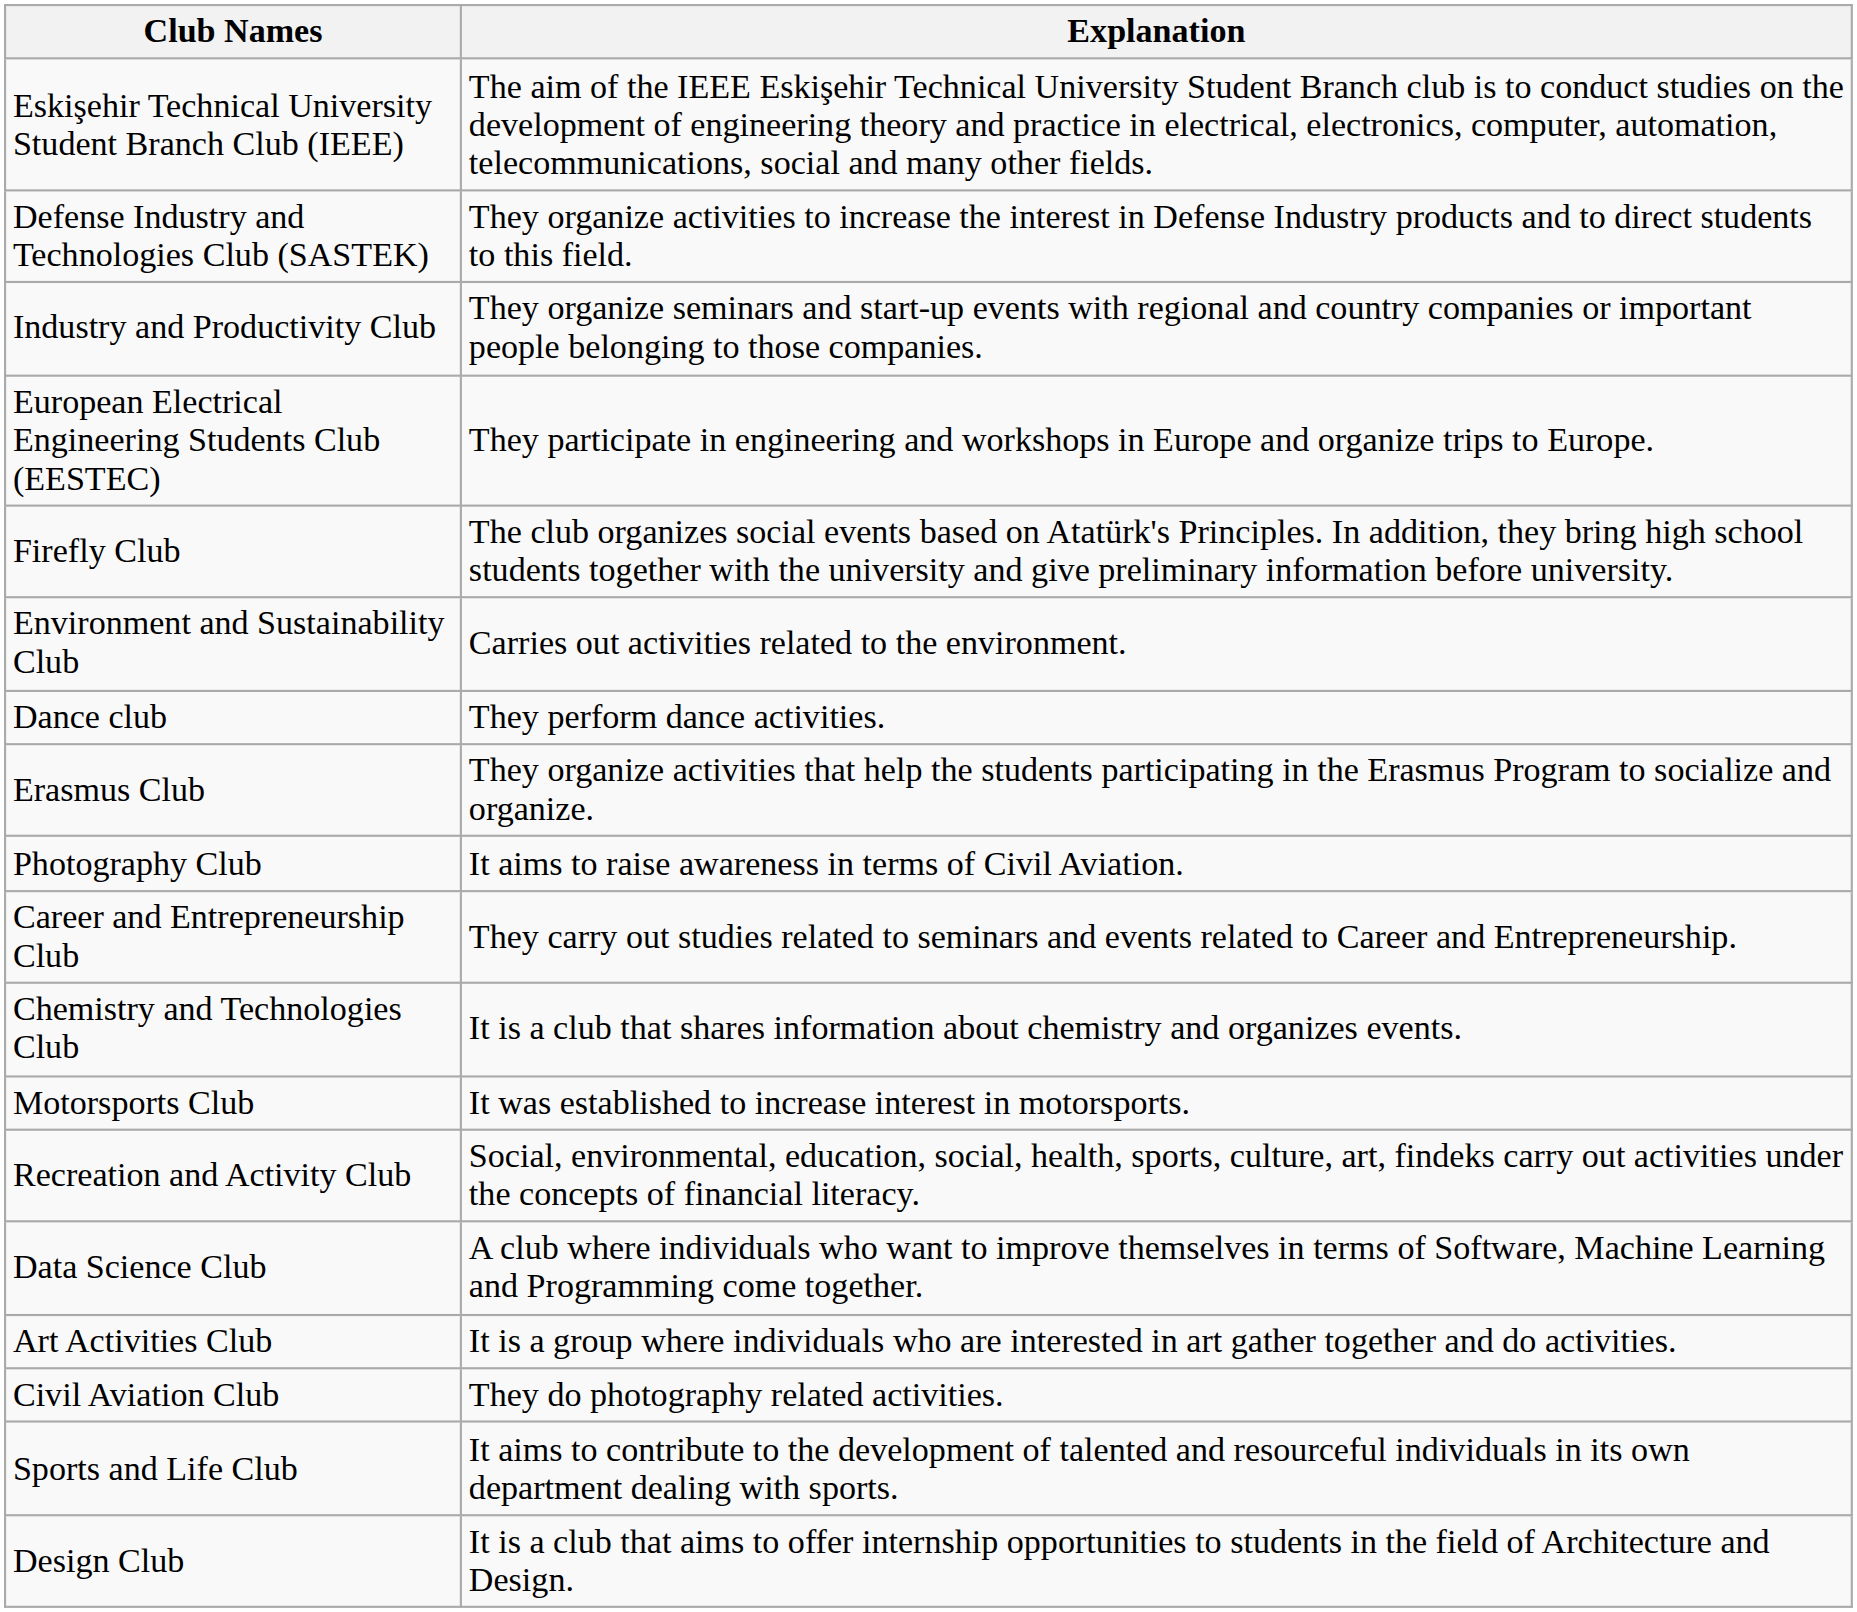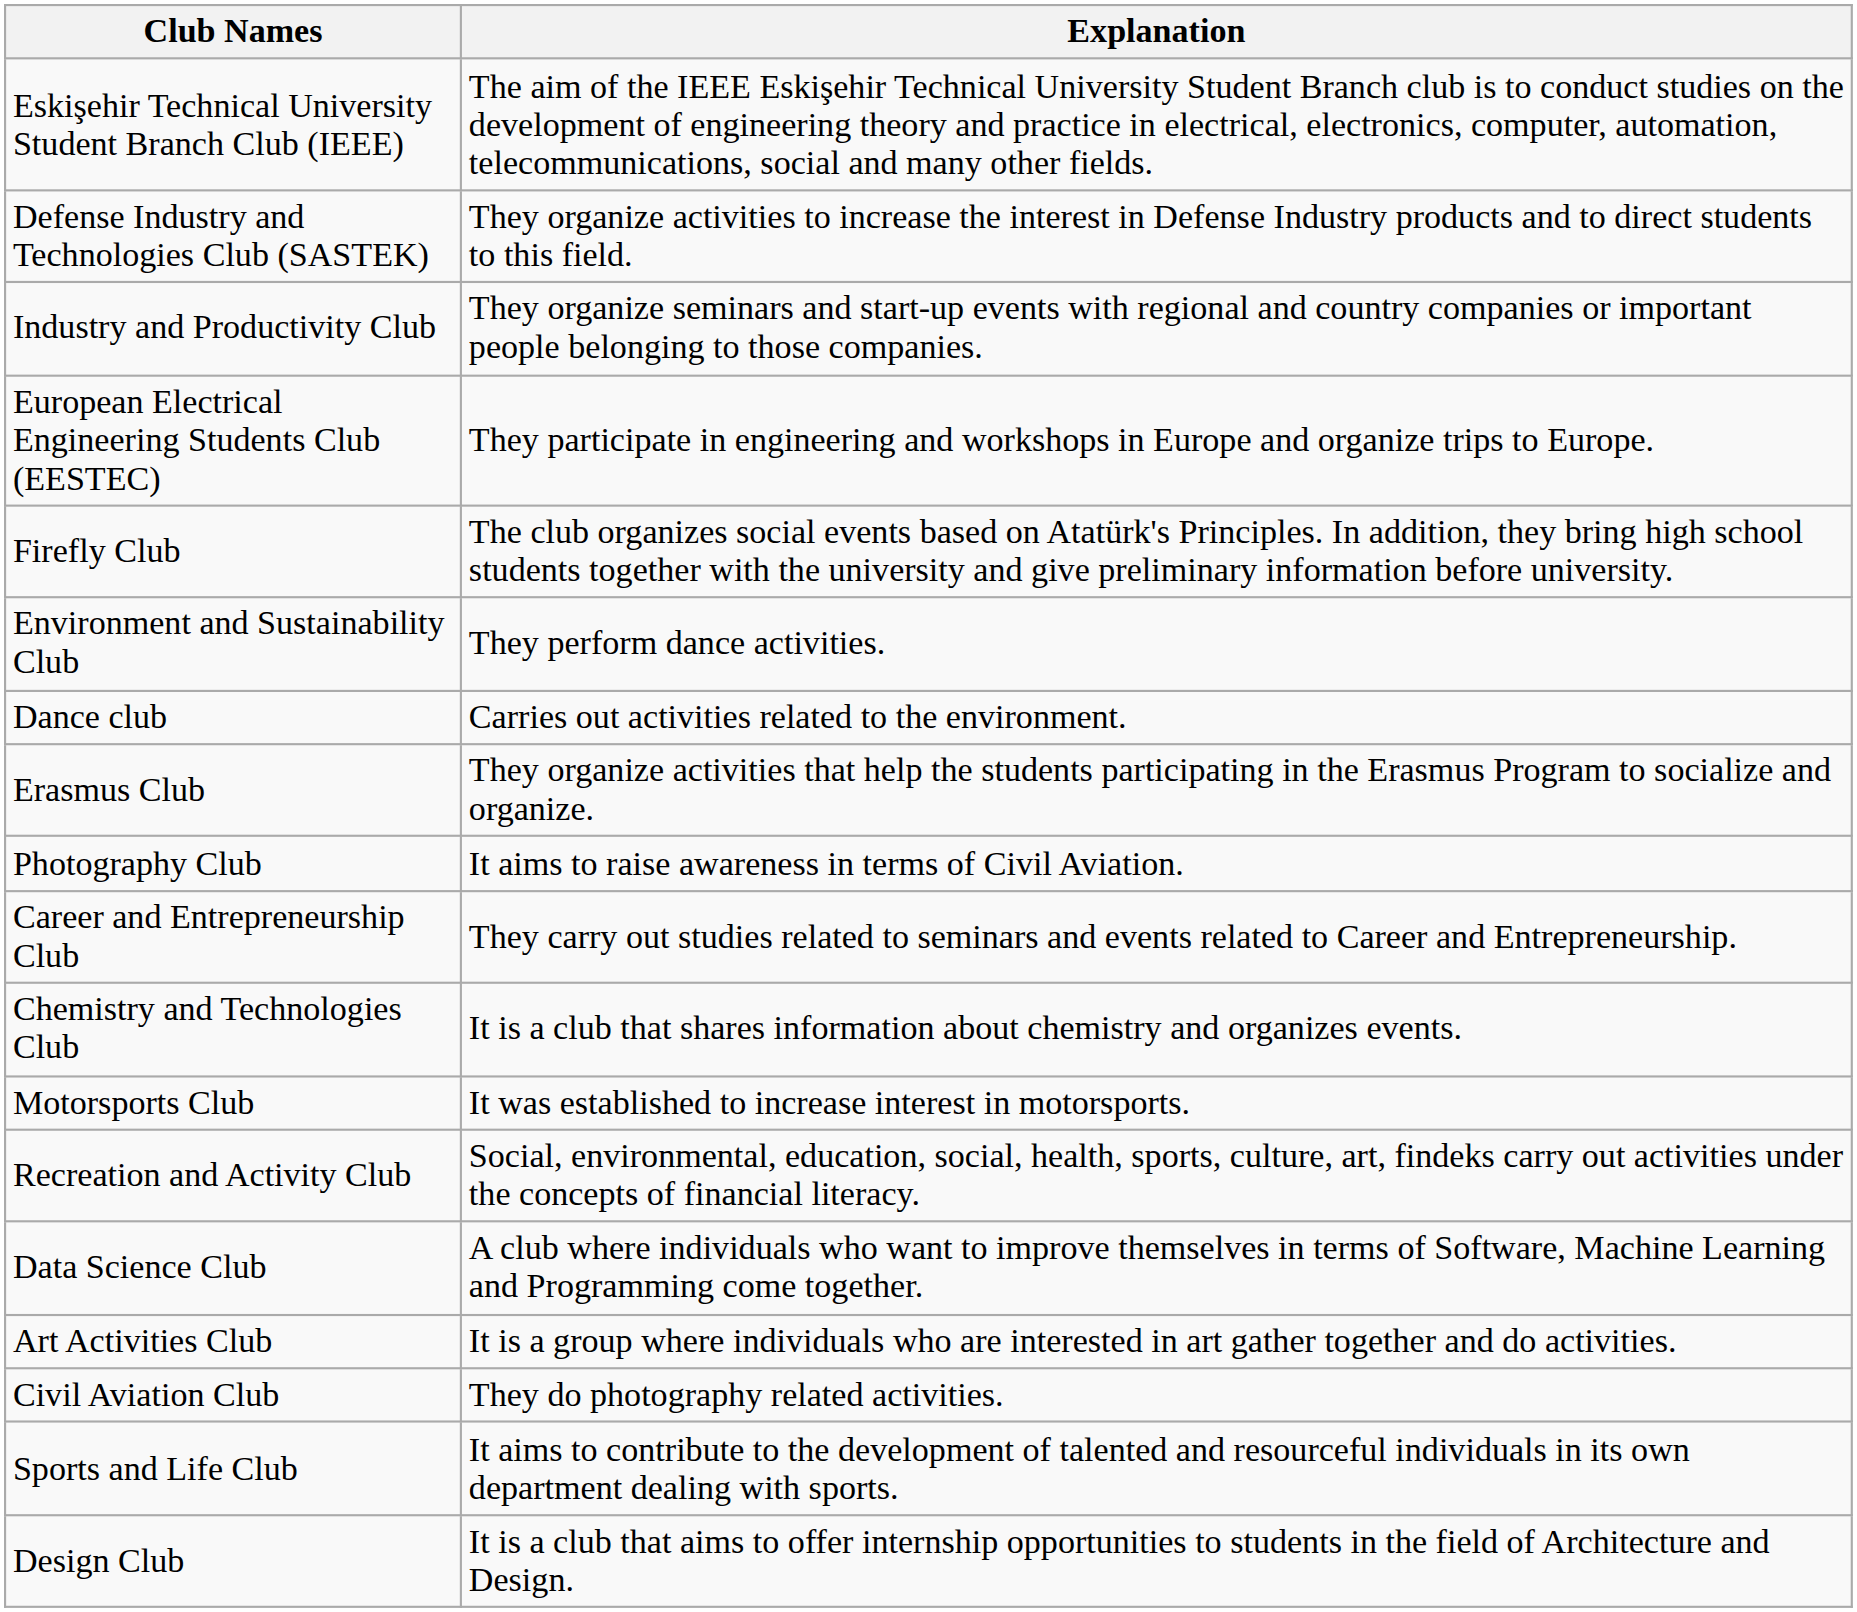Environment and Sustainability Club | Explanation: Carries out activities related to the environment. -> They perform dance activities.
Dance club | Explanation: They perform dance activities. -> Carries out activities related to the environment.
